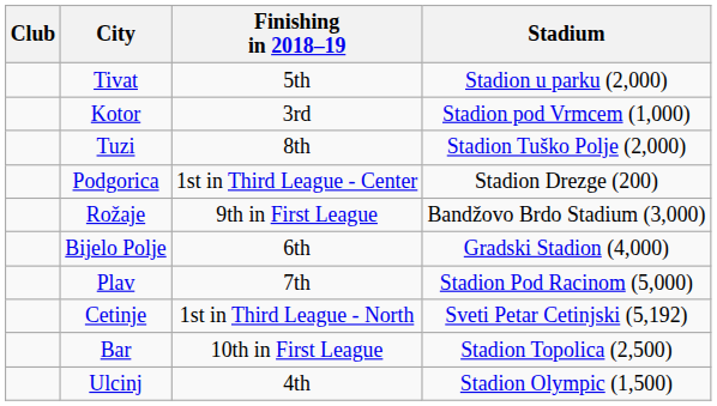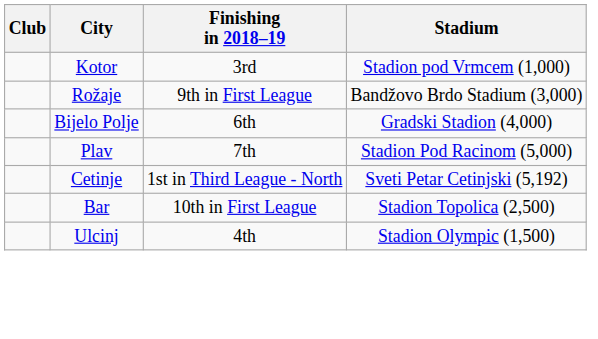- row: Tivat | 5th | Stadion u parku (2,000)
- row: Tuzi | 8th | Stadion Tuško Polje (2,000)
- row: Podgorica | 1st in Third League - Center | Stadion Drezge (200)
